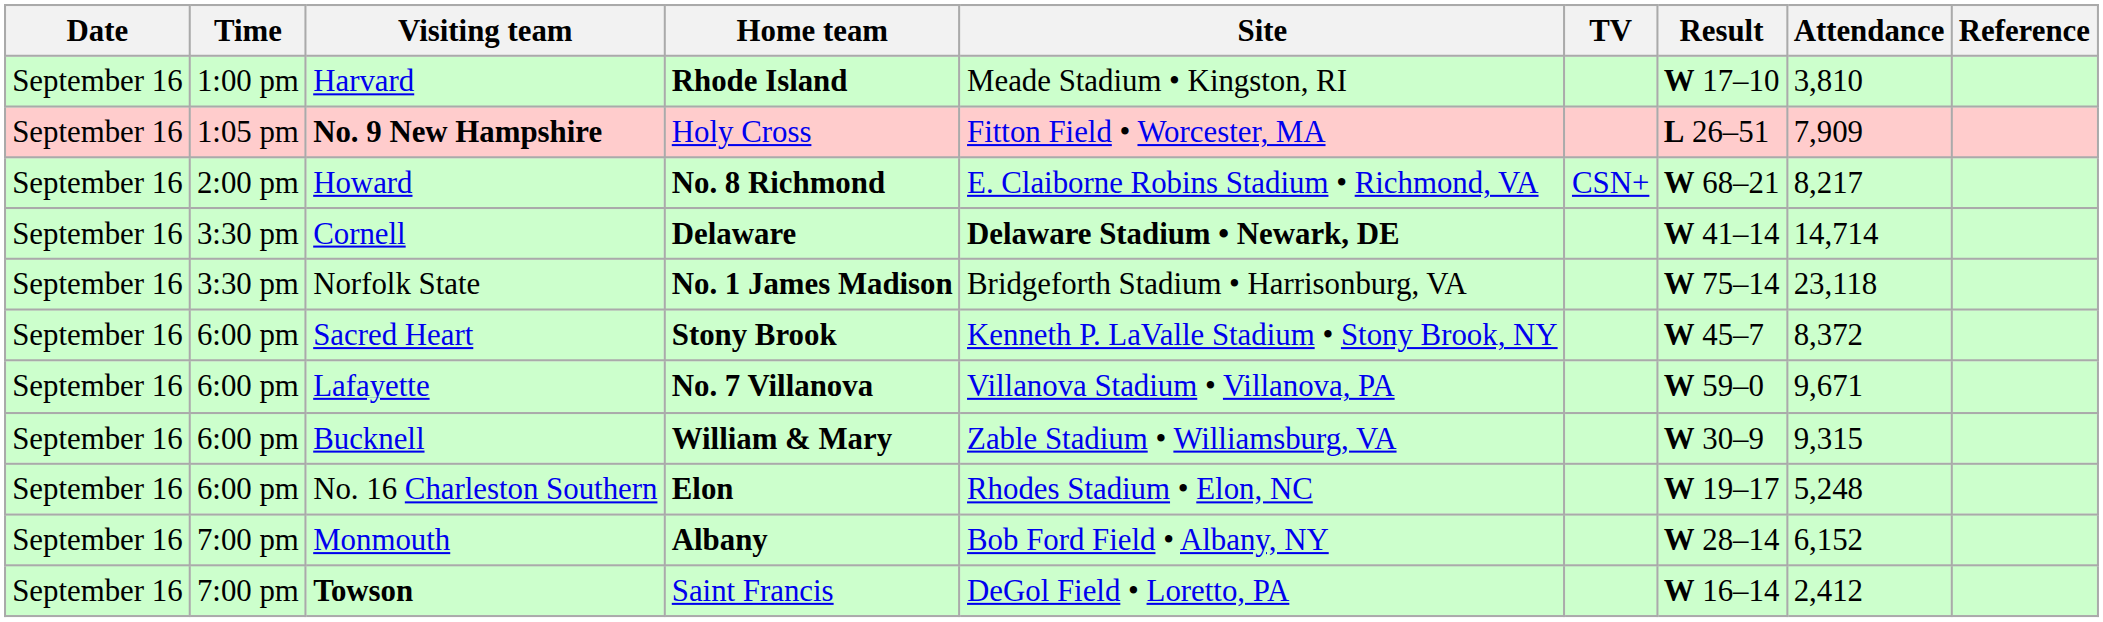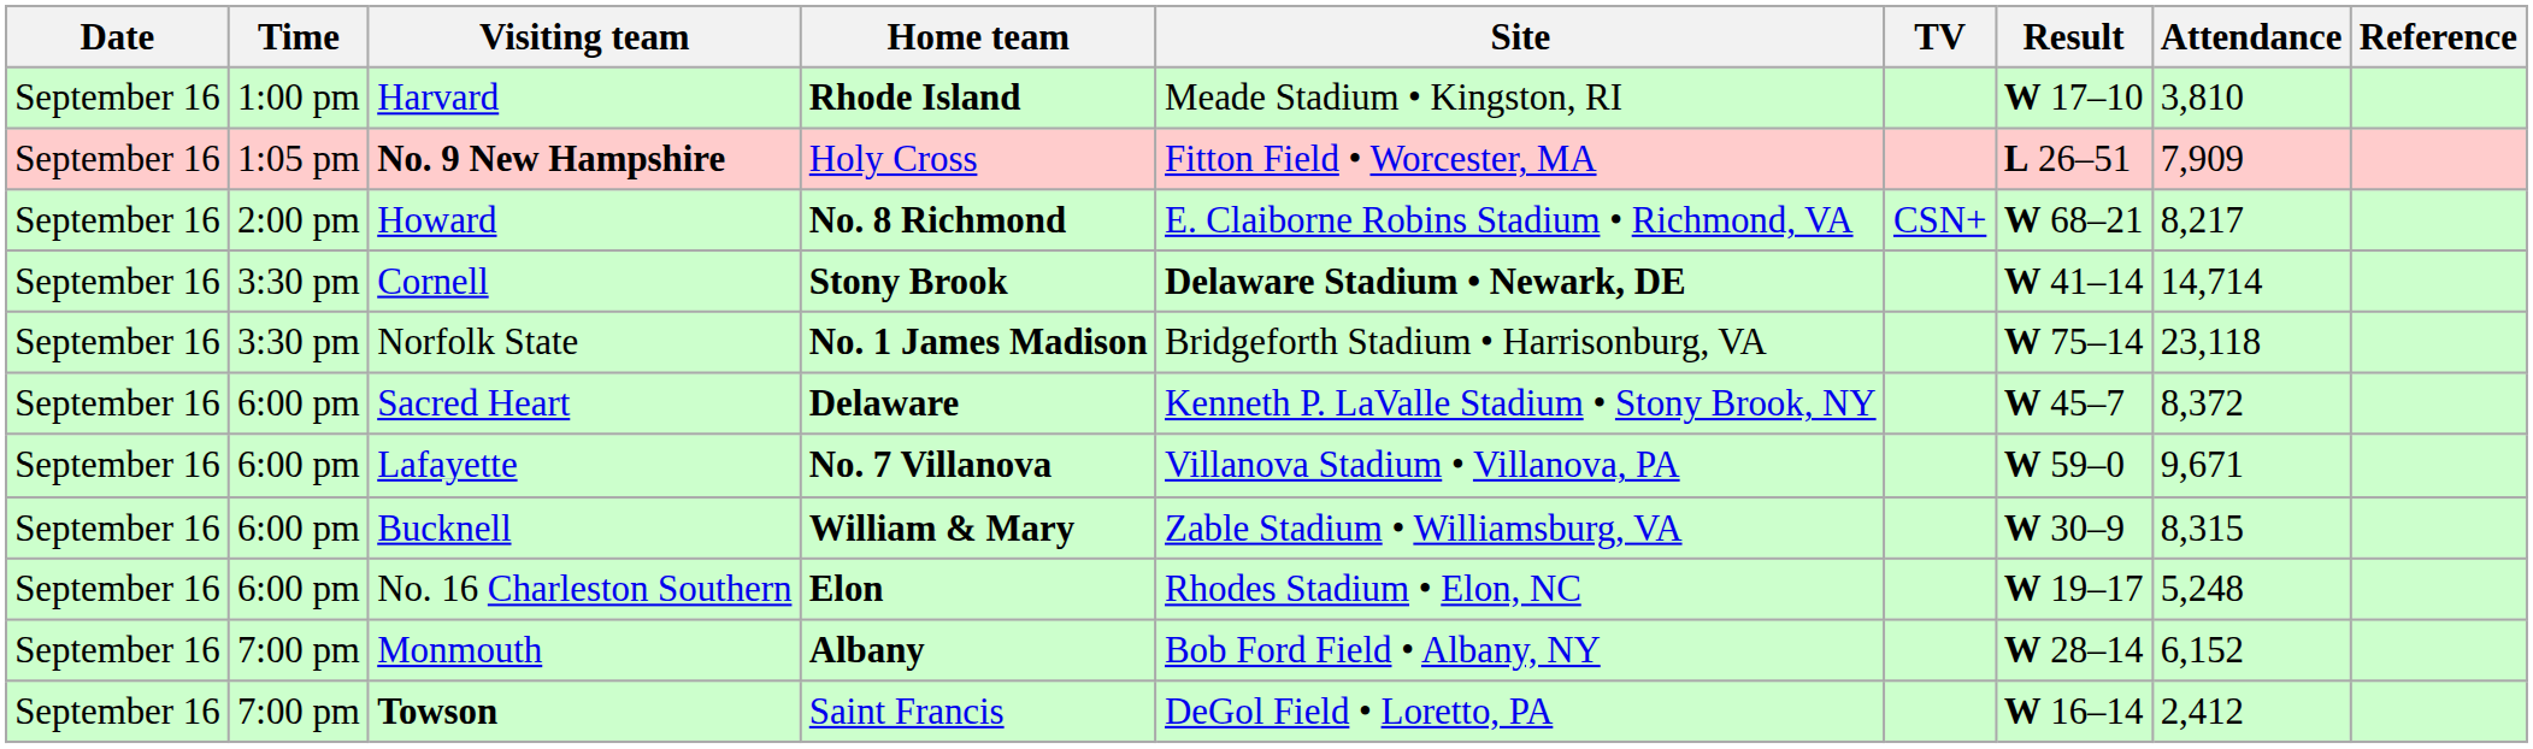Cornell | Home team: Delaware -> Stony Brook
Sacred Heart | Home team: Stony Brook -> Delaware
Bucknell | Attendance: 9,315 -> 8,315
